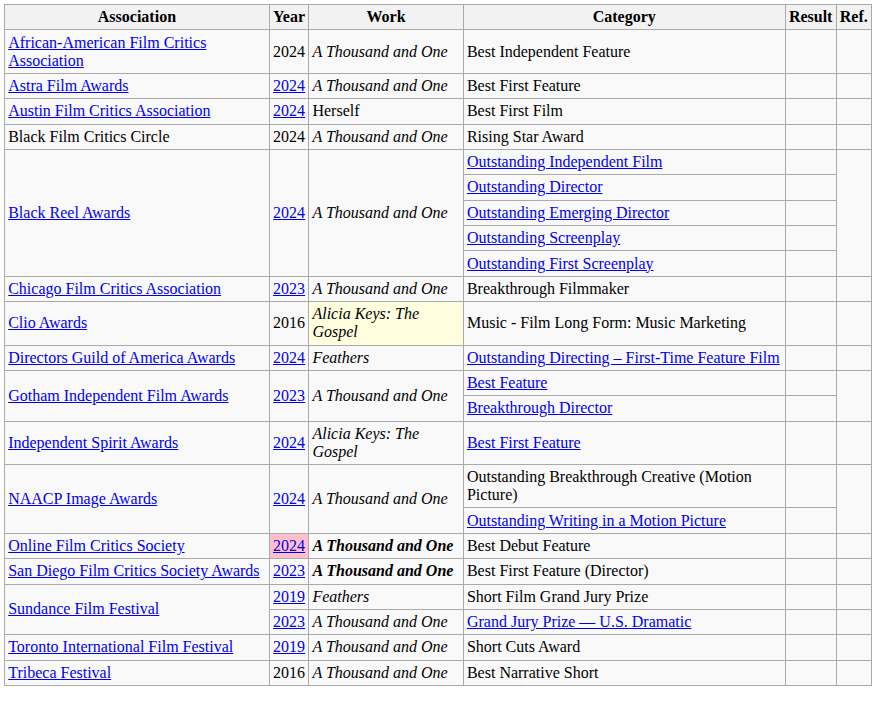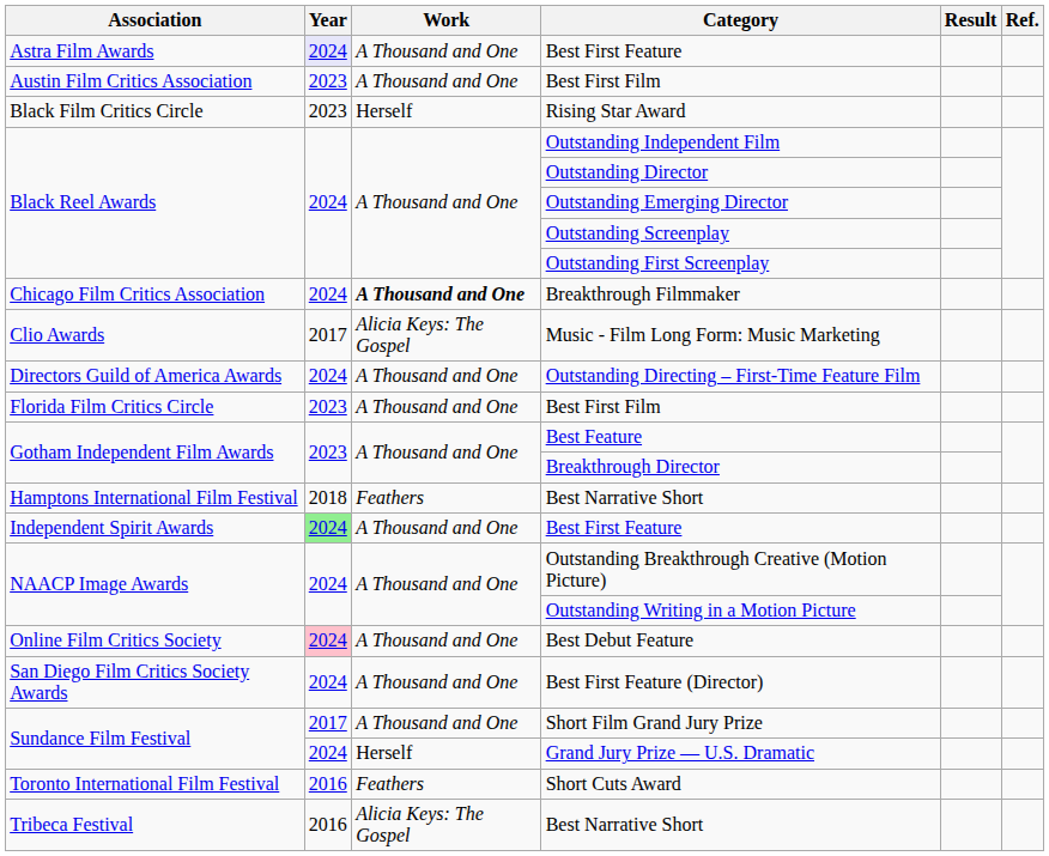- row: African-American Film Critics Association | 2024 | A Thousand and One | Best Independent Feature
Astra Film Awards / Best First Feature | Year: no background -> lavender background
Austin Film Critics Association / Best First Film | Year: 2024 -> 2023
Austin Film Critics Association / Best First Film | Work: Herself -> A Thousand and One
Rising Star Award | Year: 2024 -> 2023
Rising Star Award | Work: A Thousand and One -> Herself
Breakthrough Filmmaker | Year: 2023 -> 2024
Breakthrough Filmmaker | Work: normal -> bold
Music - Film Long Form: Music Marketing | Year: 2016 -> 2017
Music - Film Long Form: Music Marketing | Work: lightyellow background -> no background
Outstanding Directing – First-Time Feature Film | Work: Feathers -> A Thousand and One
+ row: Florida Film Critics Circle | 2023 | A Thousand and One | Best First Film
+ row: Hamptons International Film Festival | 2018 | Feathers | Best Narrative Short
Independent Spirit Awards / Best First Feature | Year: no background -> lightgreen background
Independent Spirit Awards / Best First Feature | Work: Alicia Keys: The Gospel -> A Thousand and One
Best Debut Feature | Work: bold -> normal
Best First Feature (Director) | Year: 2023 -> 2024
Best First Feature (Director) | Work: bold -> normal
Short Film Grand Jury Prize | Year: 2019 -> 2017
Short Film Grand Jury Prize | Work: Feathers -> A Thousand and One
Grand Jury Prize — U.S. Dramatic | Year: 2023 -> 2024
Grand Jury Prize — U.S. Dramatic | Work: A Thousand and One -> Herself
Short Cuts Award | Year: 2019 -> 2016
Short Cuts Award | Work: A Thousand and One -> Feathers
Tribeca Festival / Best Narrative Short | Work: A Thousand and One -> Alicia Keys: The Gospel
